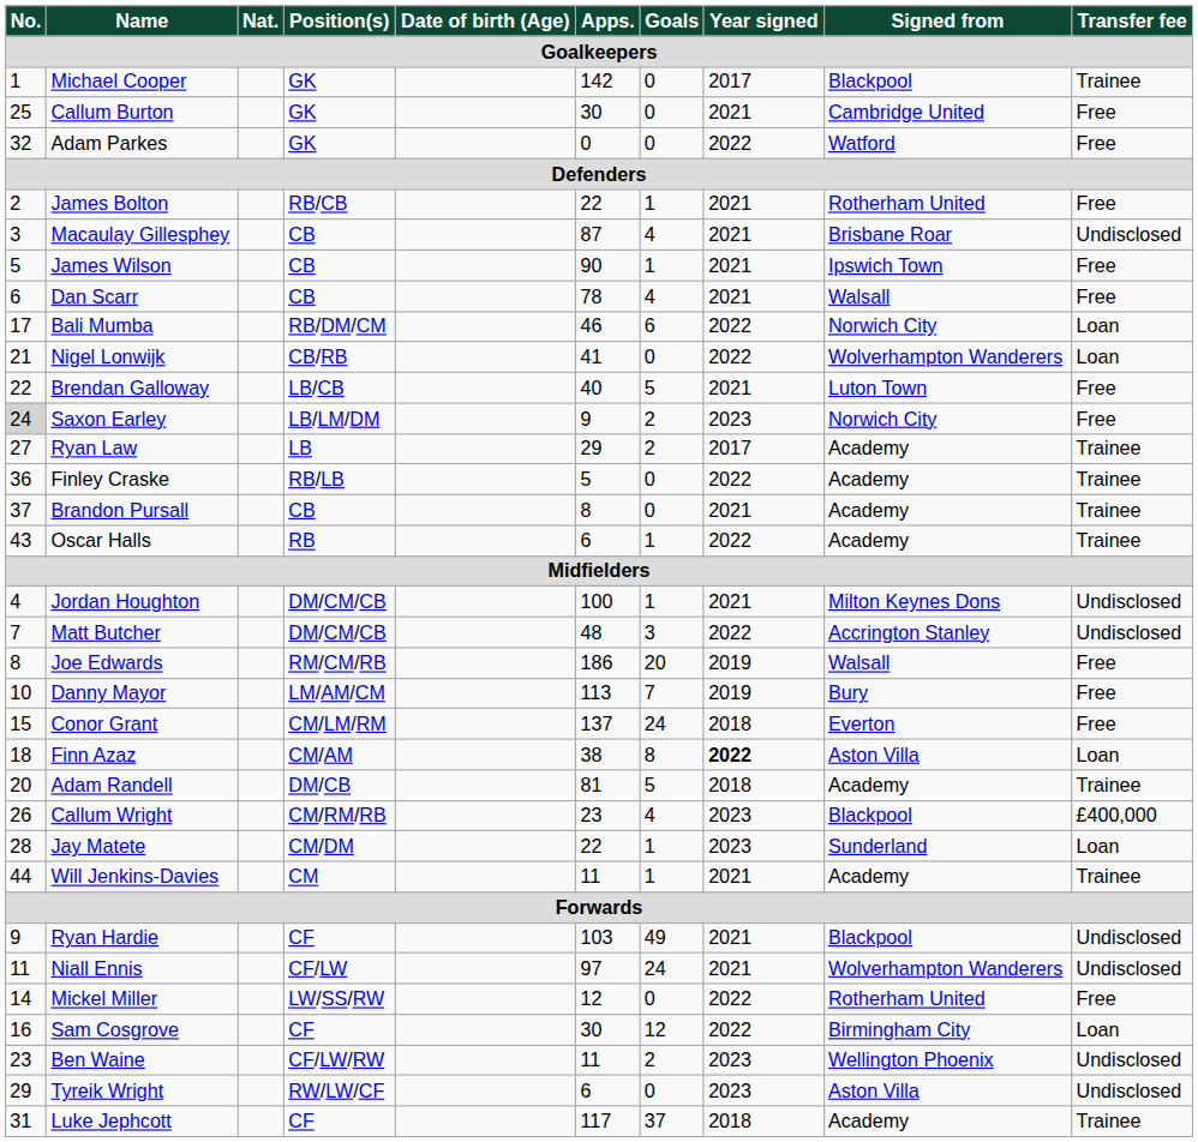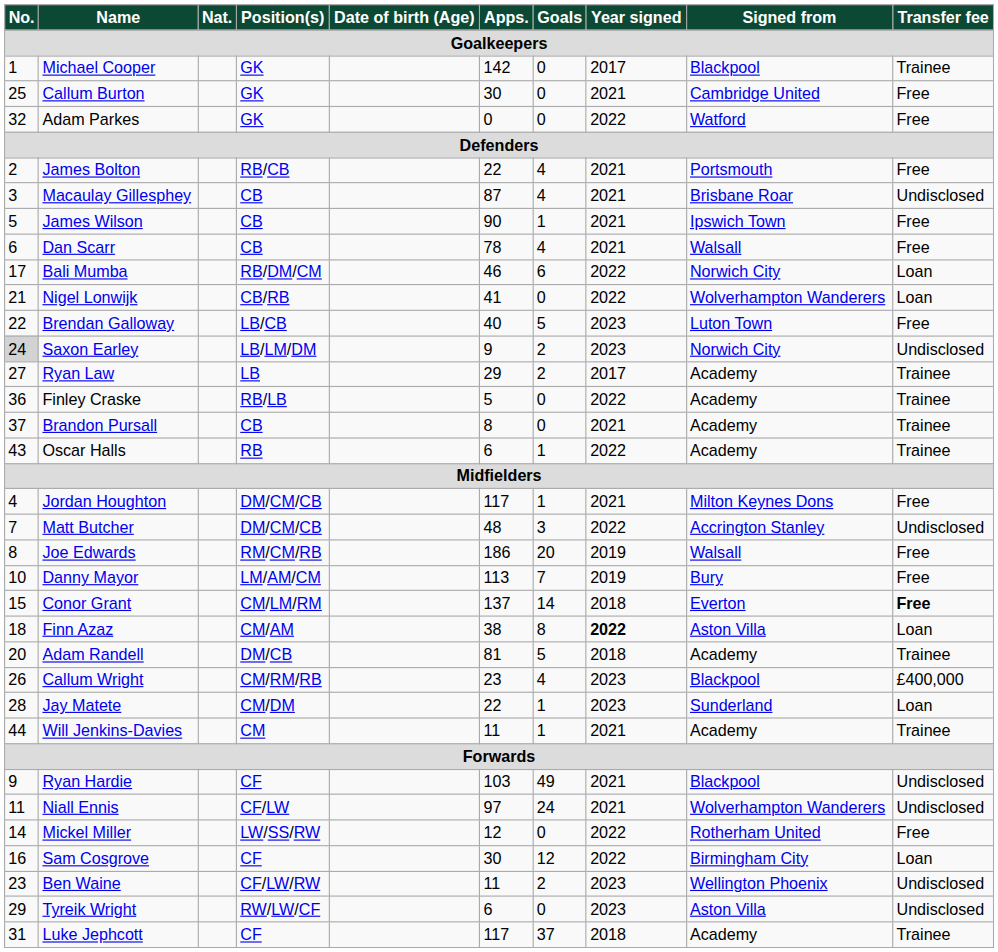James Bolton | Goals: 1 -> 4
James Bolton | Signed from: Rotherham United -> Portsmouth
Brendan Galloway | Year signed: 2021 -> 2023
Saxon Earley | Transfer fee: Free -> Undisclosed
Jordan Houghton | Apps.: 100 -> 117
Jordan Houghton | Transfer fee: Undisclosed -> Free
Conor Grant | Goals: 24 -> 14
Conor Grant | Transfer fee: normal -> bold
